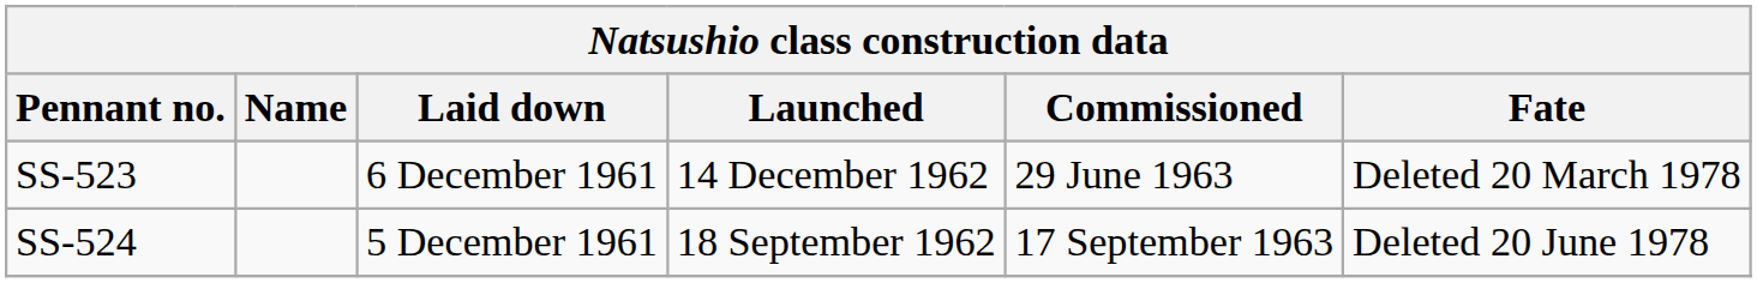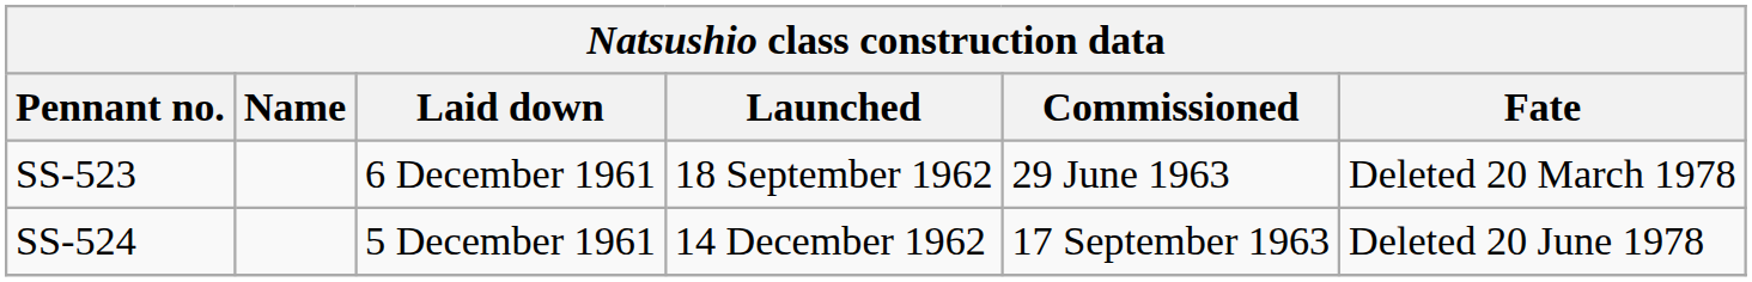SS-523 | Launched: 14 December 1962 -> 18 September 1962
SS-524 | Launched: 18 September 1962 -> 14 December 1962
